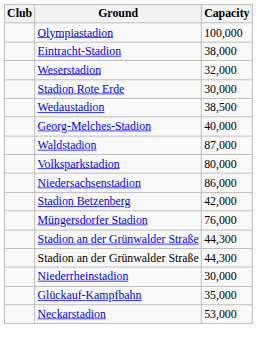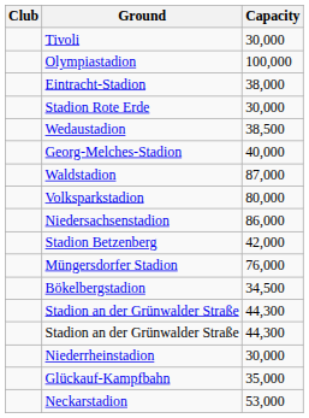+ row: Tivoli | 30,000
- row: Weserstadion | 32,000
+ row: Bökelbergstadion | 34,500
